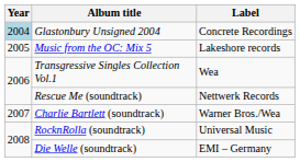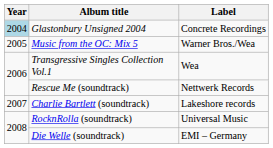Music from the OC: Mix 5 | column 3: Lakeshore records -> Warner Bros./Wea
Charlie Bartlett (soundtrack) | column 3: Warner Bros./Wea -> Lakeshore records
